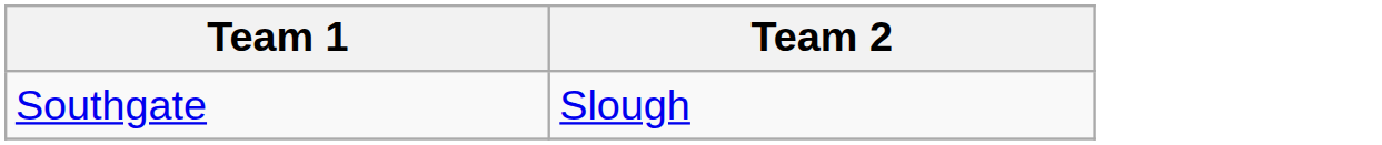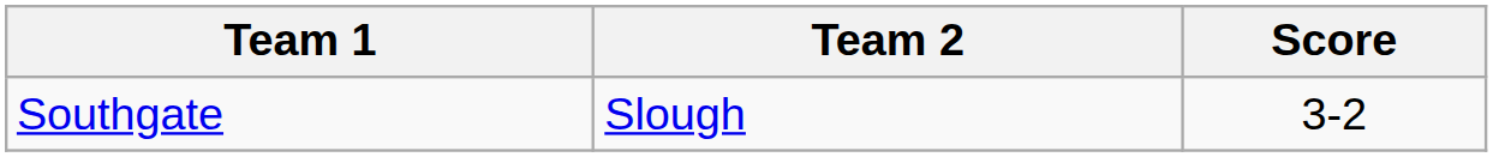+ column: Score | 3-2
